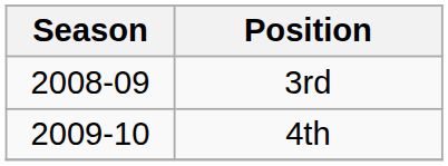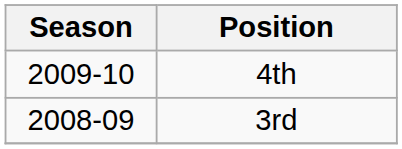rows swapped: 3rd <-> 4th
